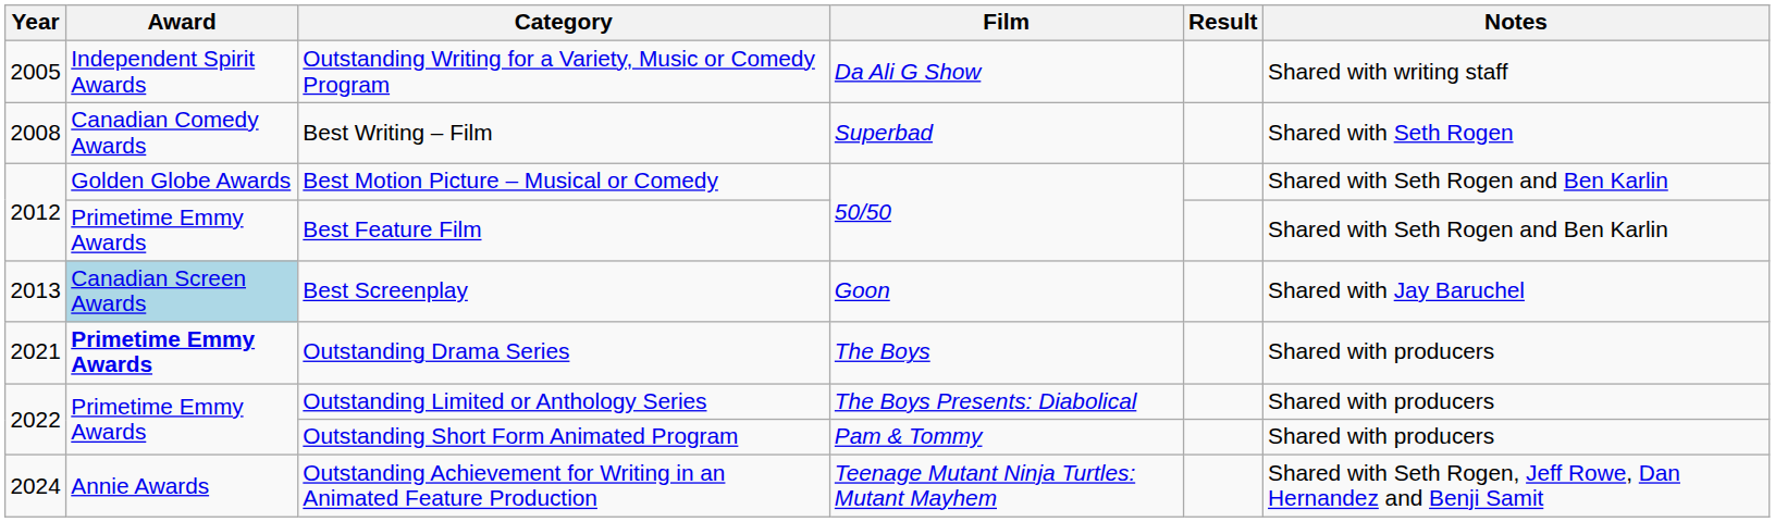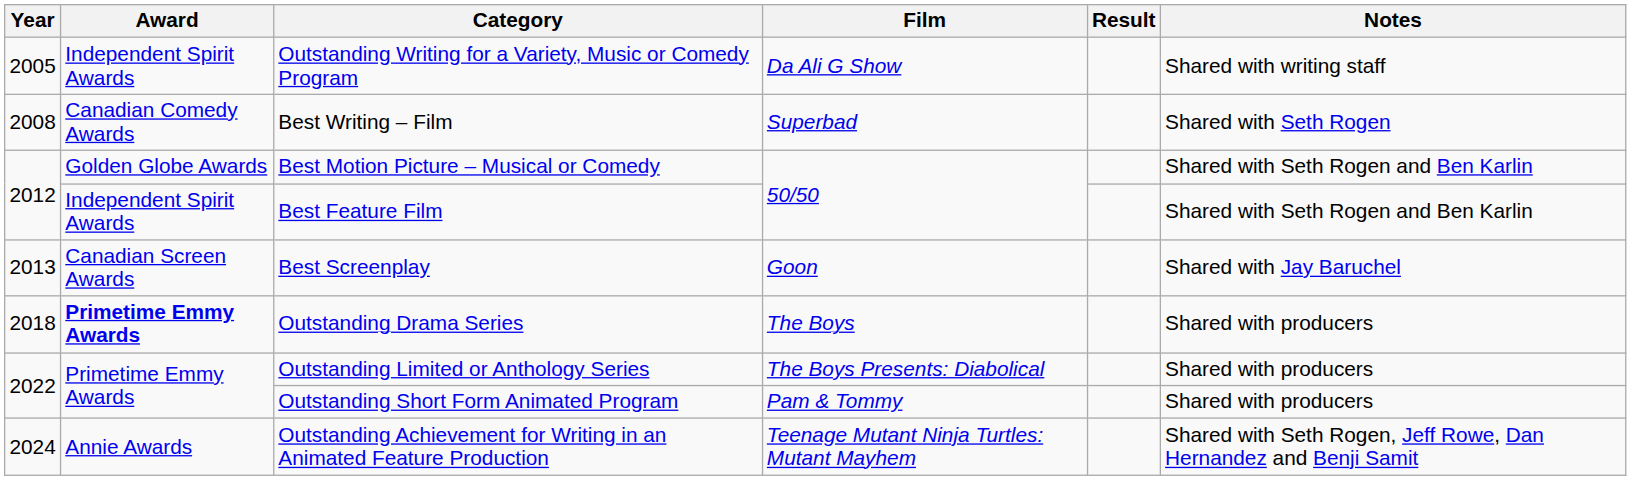Best Feature Film | Award: Primetime Emmy Awards -> Independent Spirit Awards
Best Screenplay | Award: lightblue background -> no background
Outstanding Drama Series | Year: 2021 -> 2018
